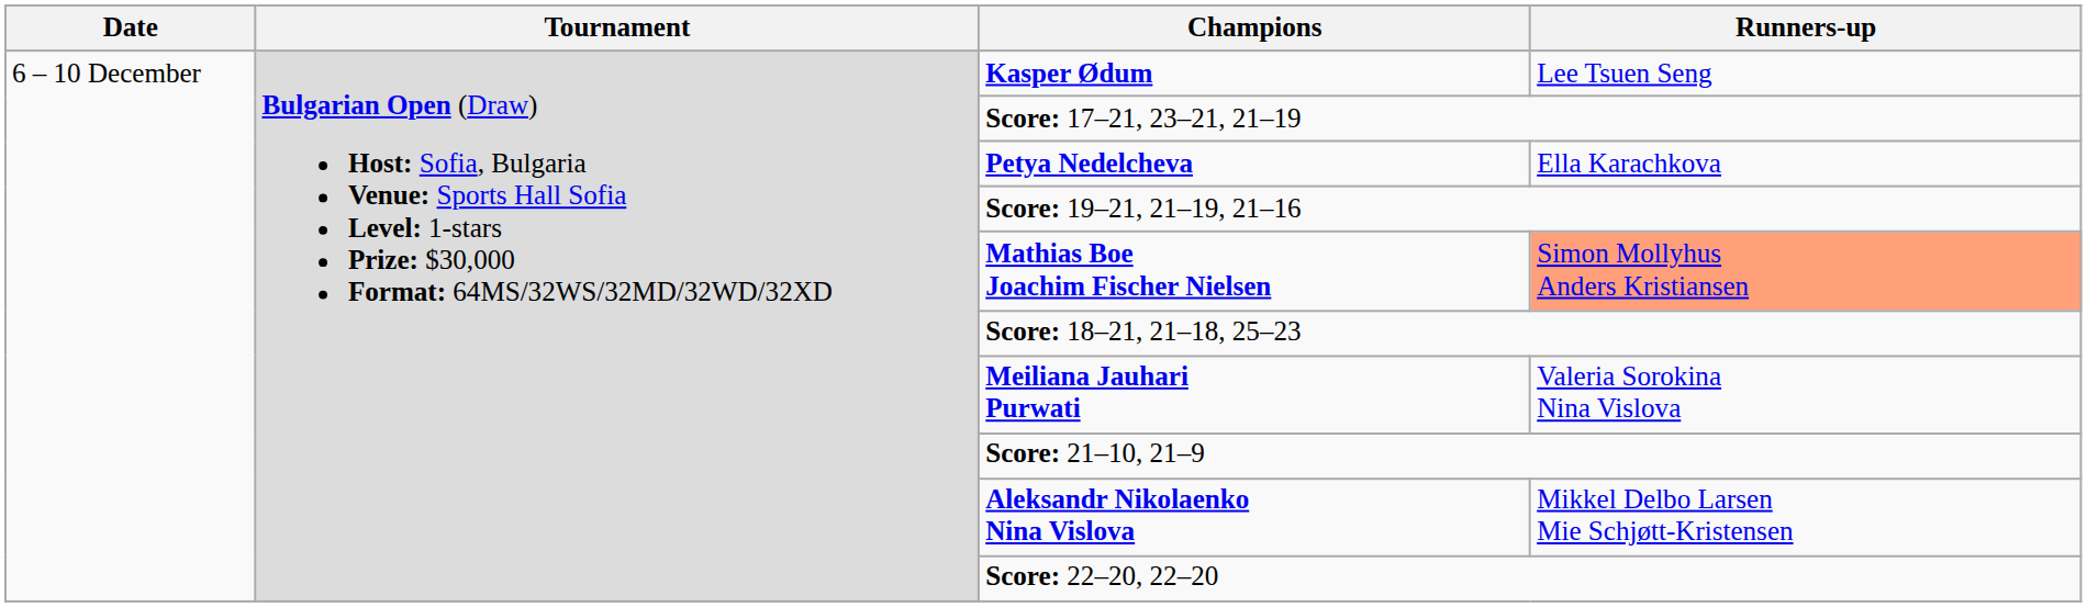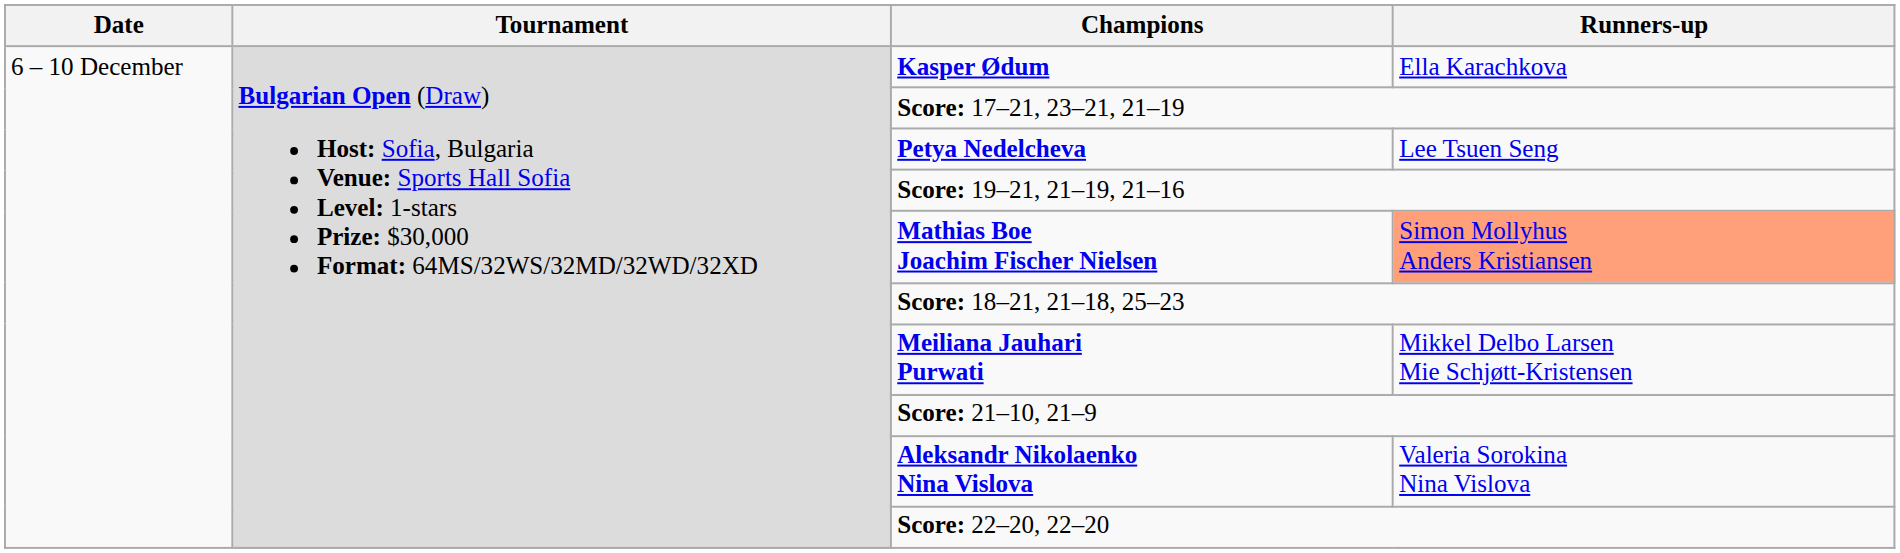Kasper Ødum | Runners-up: Lee Tsuen Seng -> Ella Karachkova
Petya Nedelcheva | Runners-up: Ella Karachkova -> Lee Tsuen Seng
Meiliana Jauhari Purwati | Runners-up: Valeria Sorokina Nina Vislova -> Mikkel Delbo Larsen Mie Schjøtt-Kristensen
Aleksandr Nikolaenko Nina Vislova | Runners-up: Mikkel Delbo Larsen Mie Schjøtt-Kristensen -> Valeria Sorokina Nina Vislova
